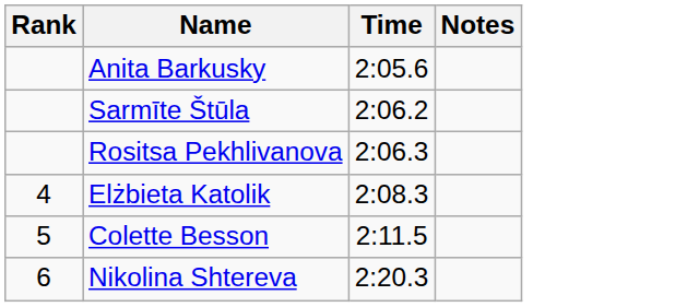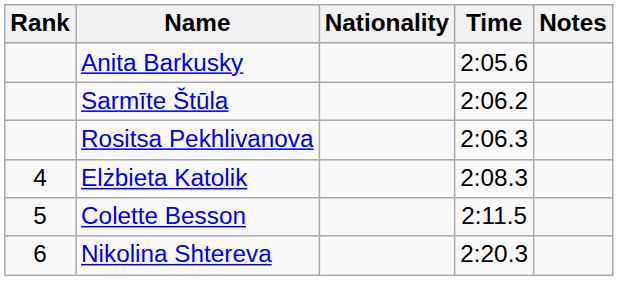+ column: Nationality
